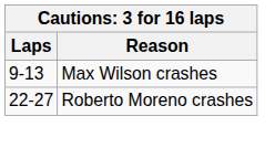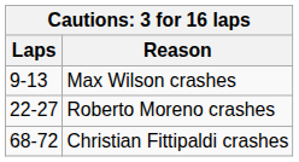+ row: 68-72 | Christian Fittipaldi crashes
